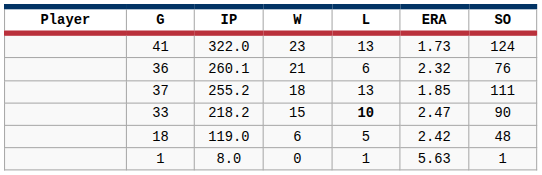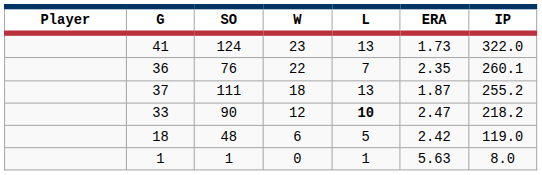columns swapped: IP <-> SO
36 | W: 21 -> 22
36 | L: 6 -> 7
36 | ERA: 2.32 -> 2.35
37 | ERA: 1.85 -> 1.87
33 | W: 15 -> 12
